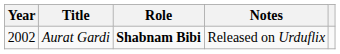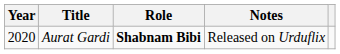Aurat Gardi | Year: 2002 -> 2020
